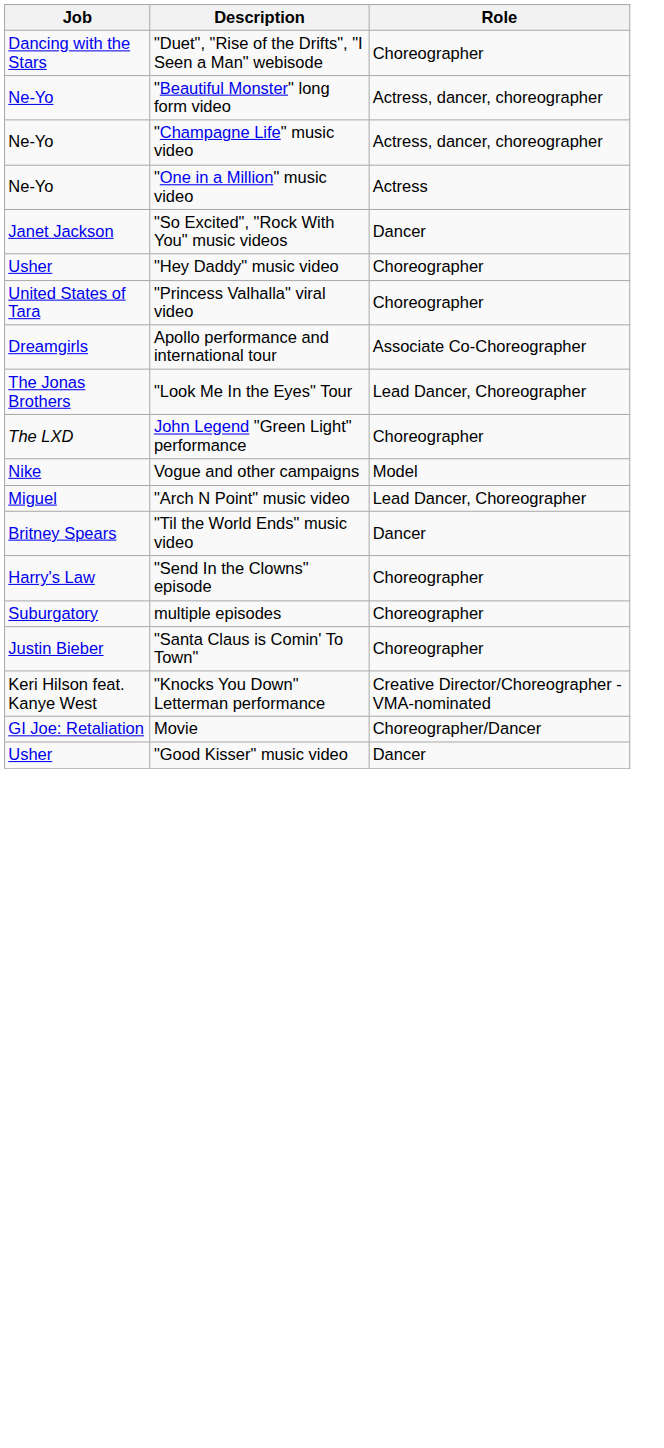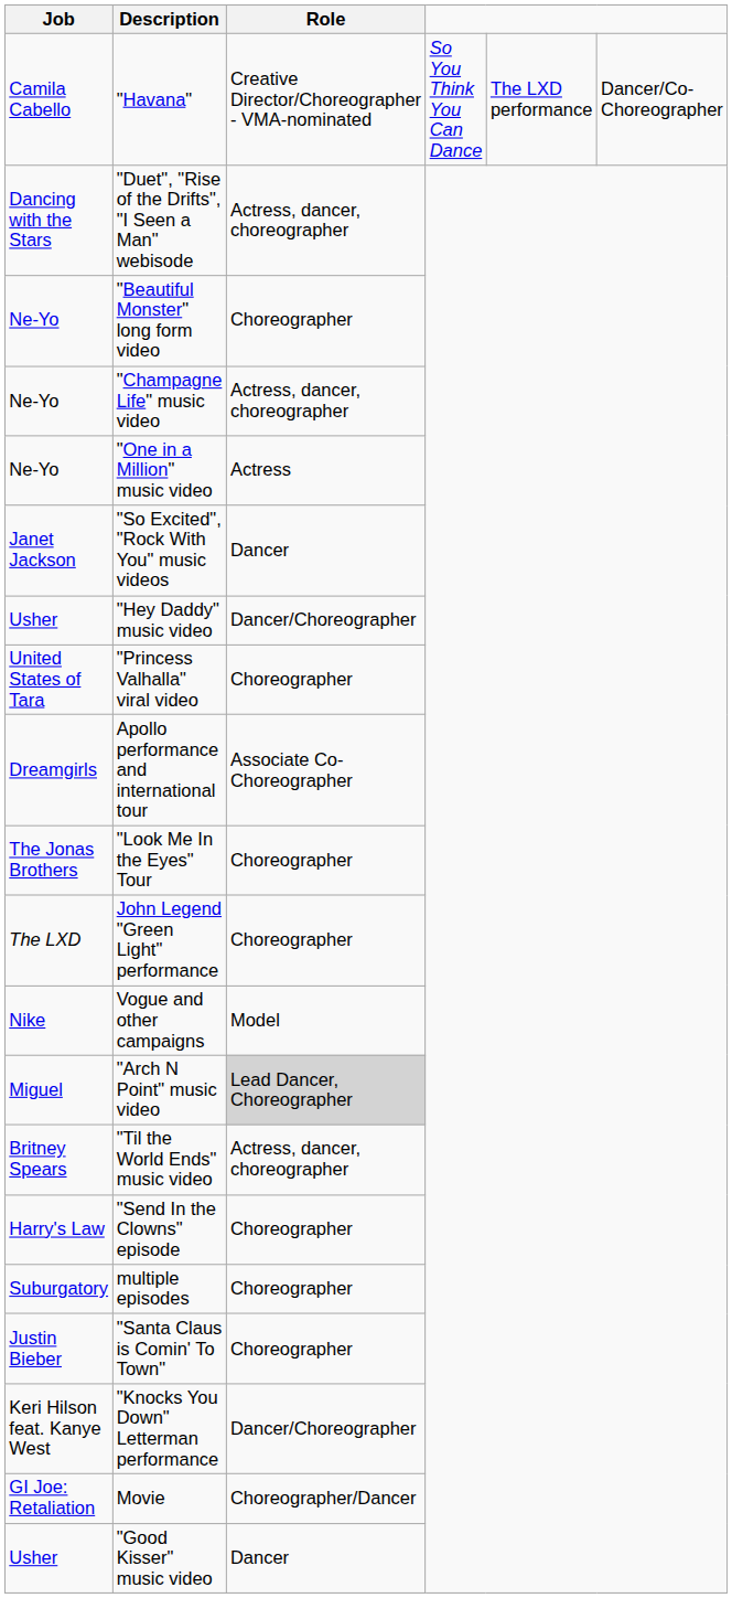+ row: Camila Cabello | "Havana" | Creative Director/Choreographer - VMA-nominated | So You Think You Can Dance | The LXD performance | Dancer/Co-Choreographer
"Duet", "Rise of the Drifts", "I Seen a Man" webisode | Role: Choreographer -> Actress, dancer, choreographer
"Beautiful Monster" long form video | Role: Actress, dancer, choreographer -> Choreographer
"Hey Daddy" music video | Role: Choreographer -> Dancer/Choreographer
"Look Me In the Eyes" Tour | Role: Lead Dancer, Choreographer -> Choreographer
"Arch N Point" music video | Role: no background -> lightgrey background
"Til the World Ends" music video | Role: Dancer -> Actress, dancer, choreographer
"Knocks You Down" Letterman performance | Role: Creative Director/Choreographer - VMA-nominated -> Dancer/Choreographer
